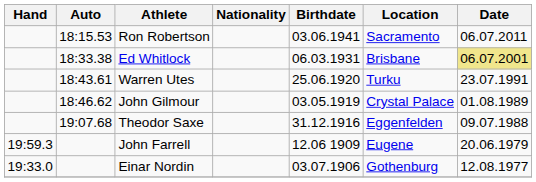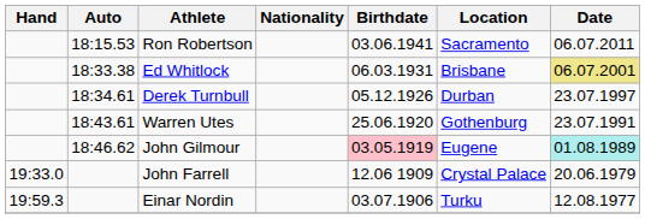+ row: 18:34.61 | Derek Turnbull | 05.12.1926 | Durban | 23.07.1997
Warren Utes | Location: Turku -> Gothenburg
John Gilmour | Birthdate: no background -> pink background
John Gilmour | Location: Crystal Palace -> Eugene
John Gilmour | Date: no background -> paleturquoise background
- row: 19:07.68 | Theodor Saxe | 31.12.1916 | Eggenfelden | 09.07.1988
John Farrell | Hand: 19:59.3 -> 19:33.0
John Farrell | Location: Eugene -> Crystal Palace
Einar Nordin | Hand: 19:33.0 -> 19:59.3
Einar Nordin | Location: Gothenburg -> Turku
